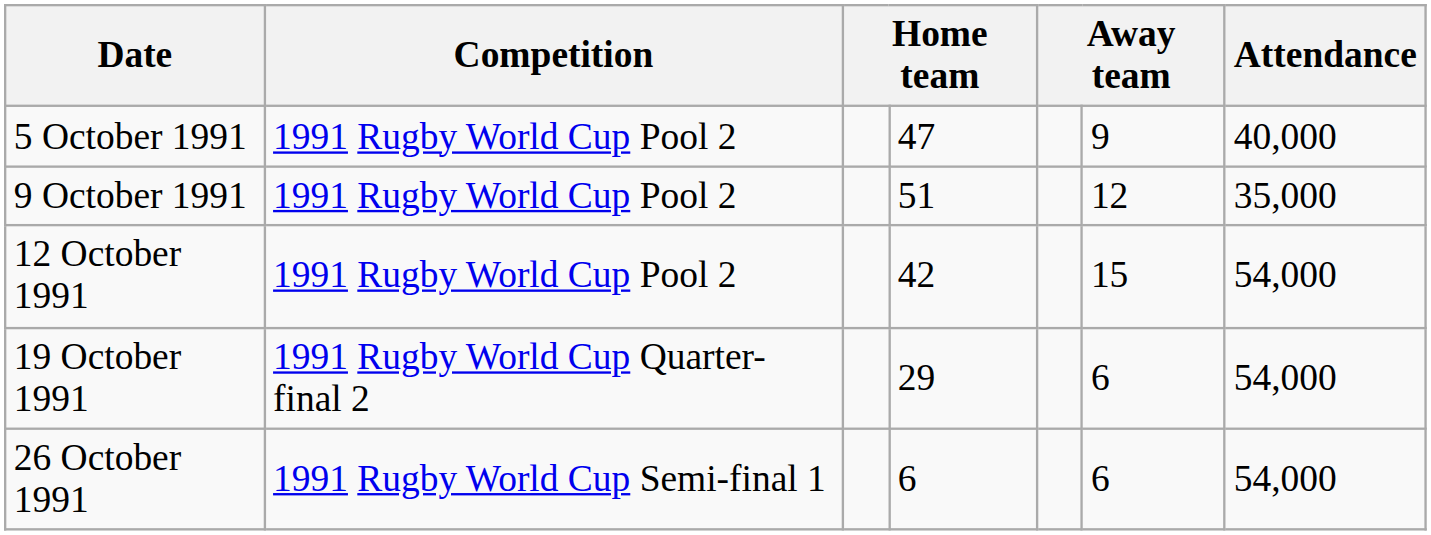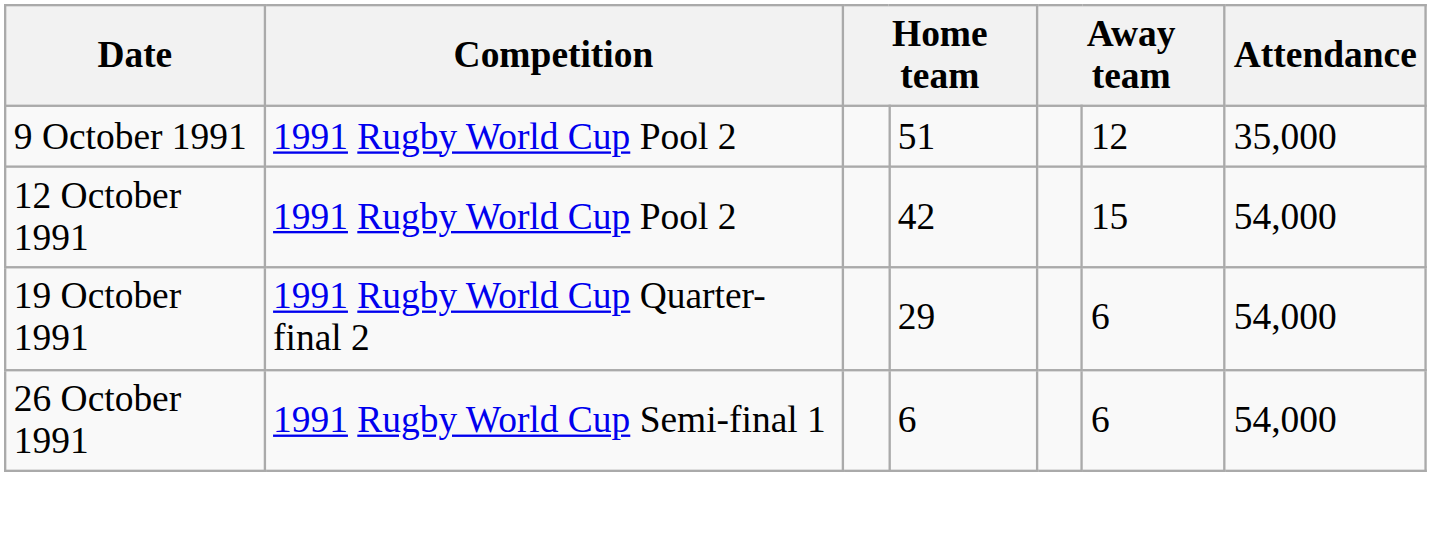- row: 5 October 1991 | 1991 Rugby World Cup Pool 2 | 47 | 9 | 40,000
